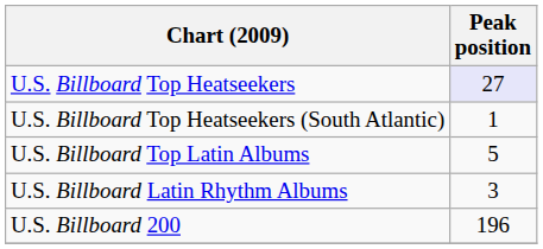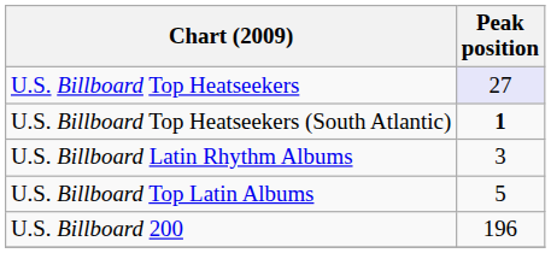U.S. Billboard Top Heatseekers (South Atlantic) | Peak position: normal -> bold
rows swapped: U.S. Billboard Top Latin Albums <-> U.S. Billboard Latin Rhythm Albums
